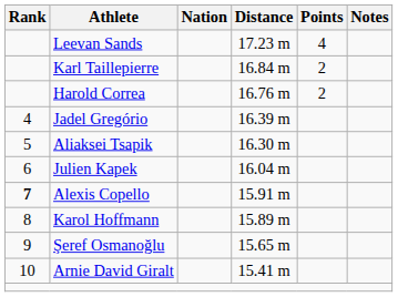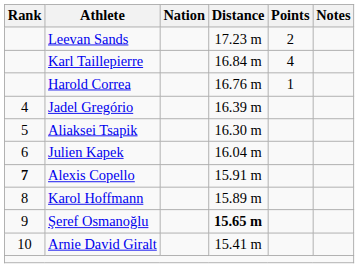Leevan Sands | Points: 4 -> 2
Karl Taillepierre | Points: 2 -> 4
Harold Correa | Points: 2 -> 1
Şeref Osmanoğlu | Distance: normal -> bold
